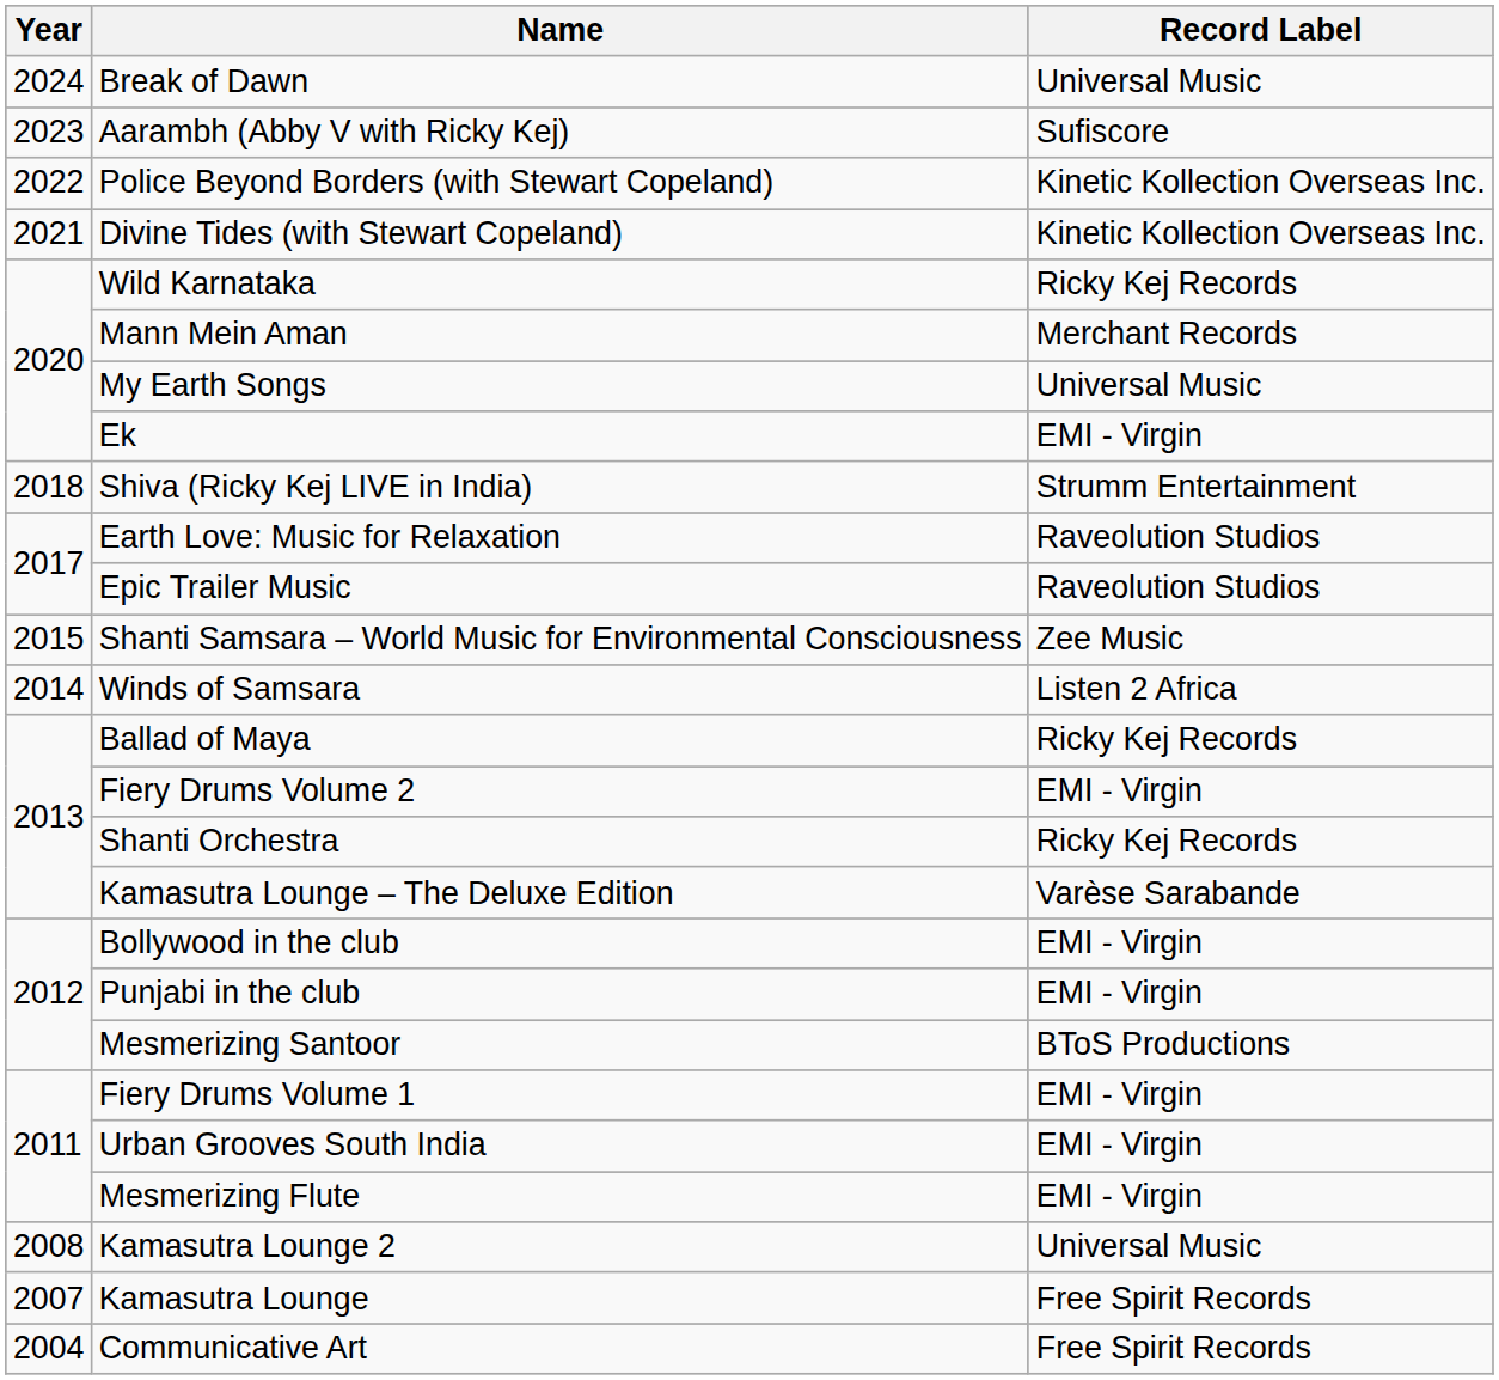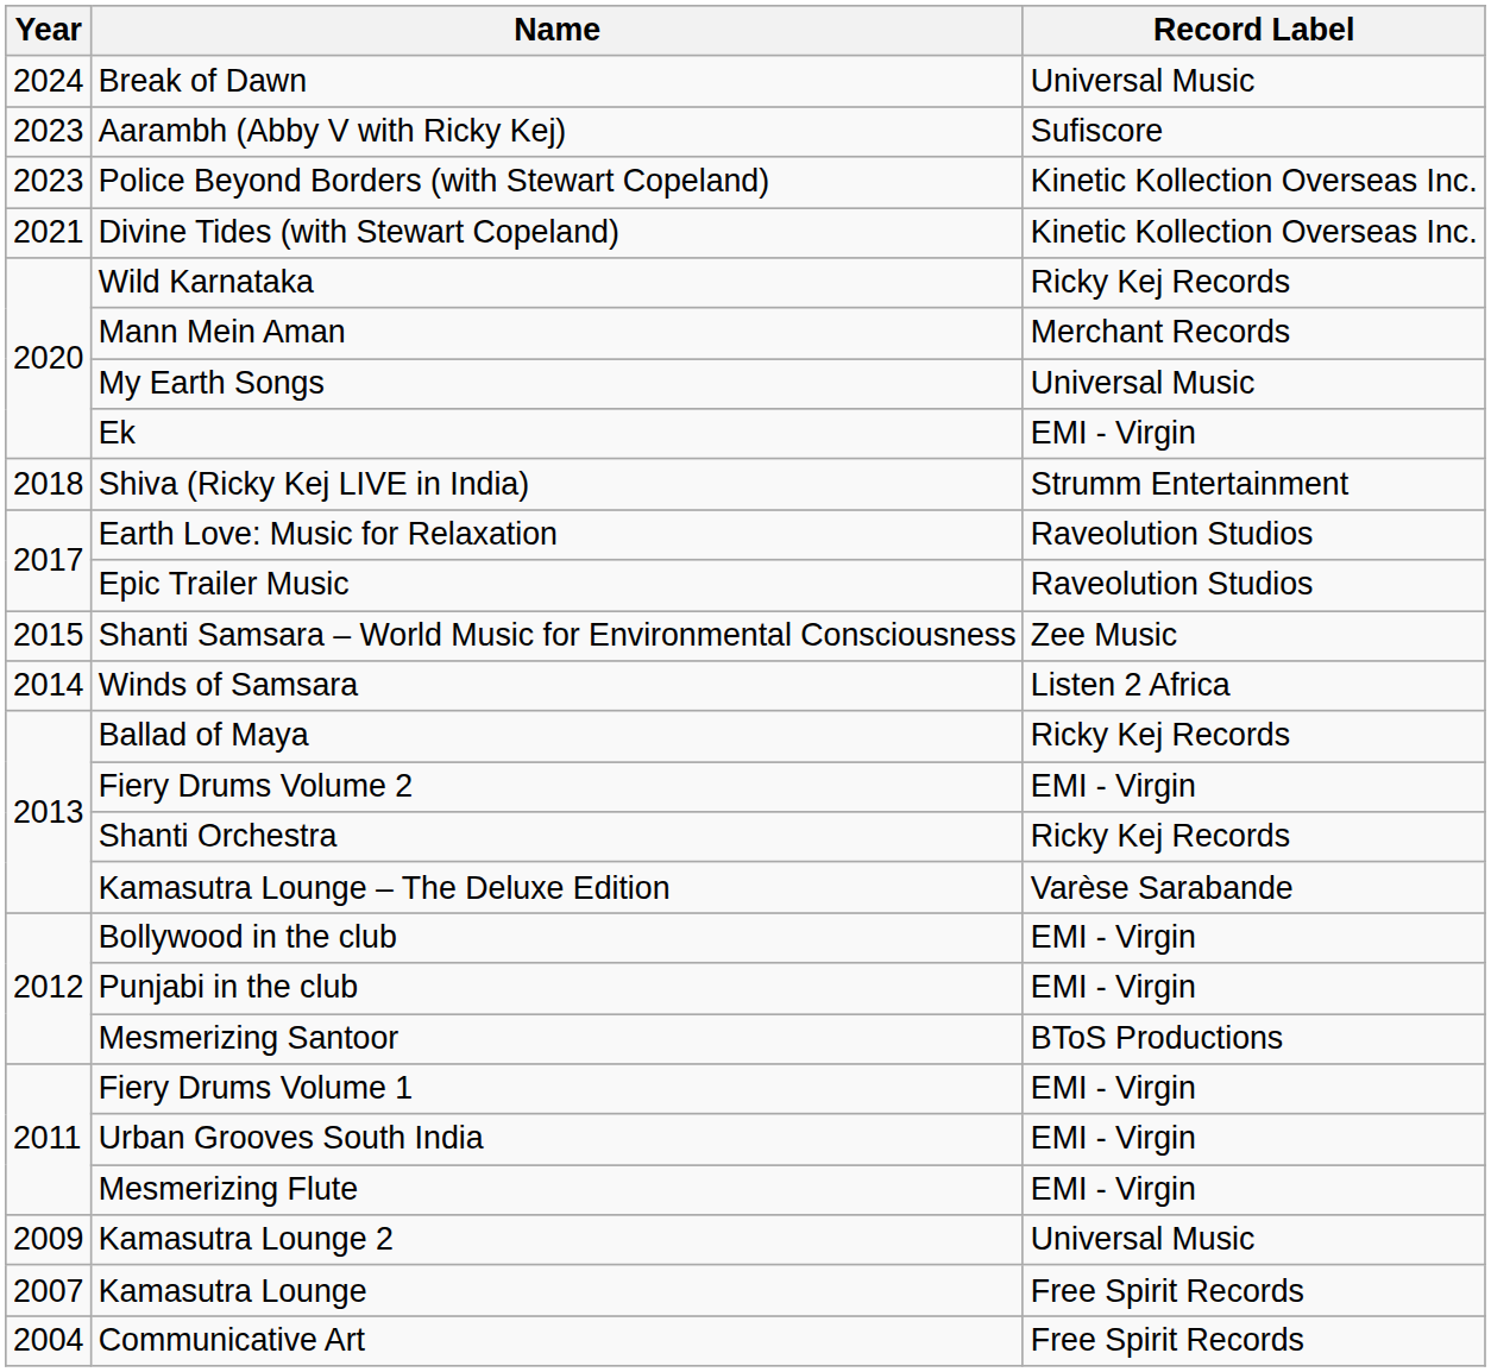Police Beyond Borders (with Stewart Copeland) | Year: 2022 -> 2023
Kamasutra Lounge 2 | Year: 2008 -> 2009
